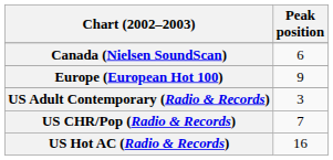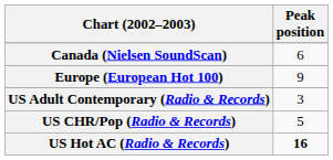US CHR/Pop (Radio & Records) | Peak position: 7 -> 5
US Hot AC (Radio & Records) | Peak position: normal -> bold
